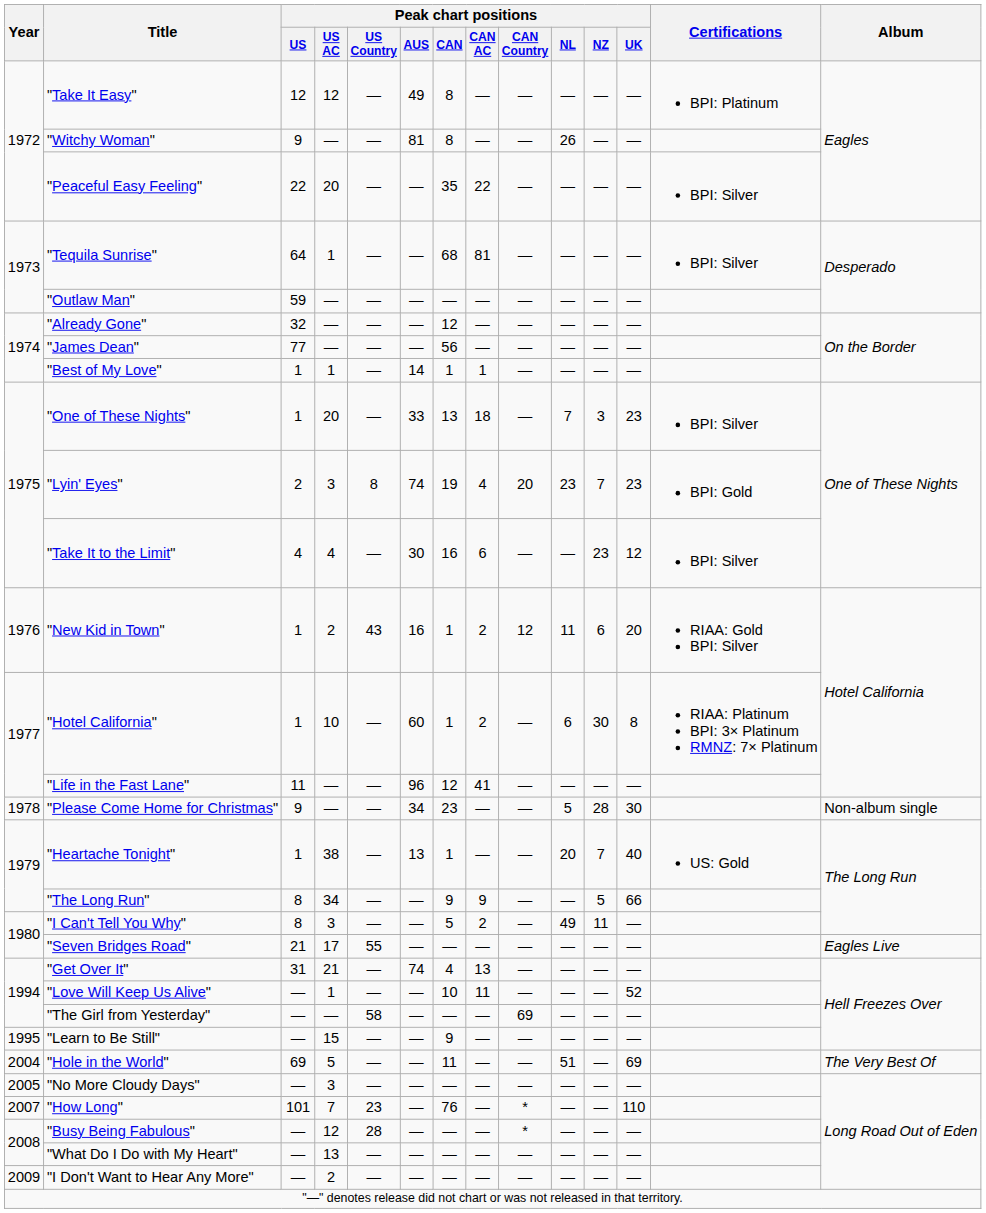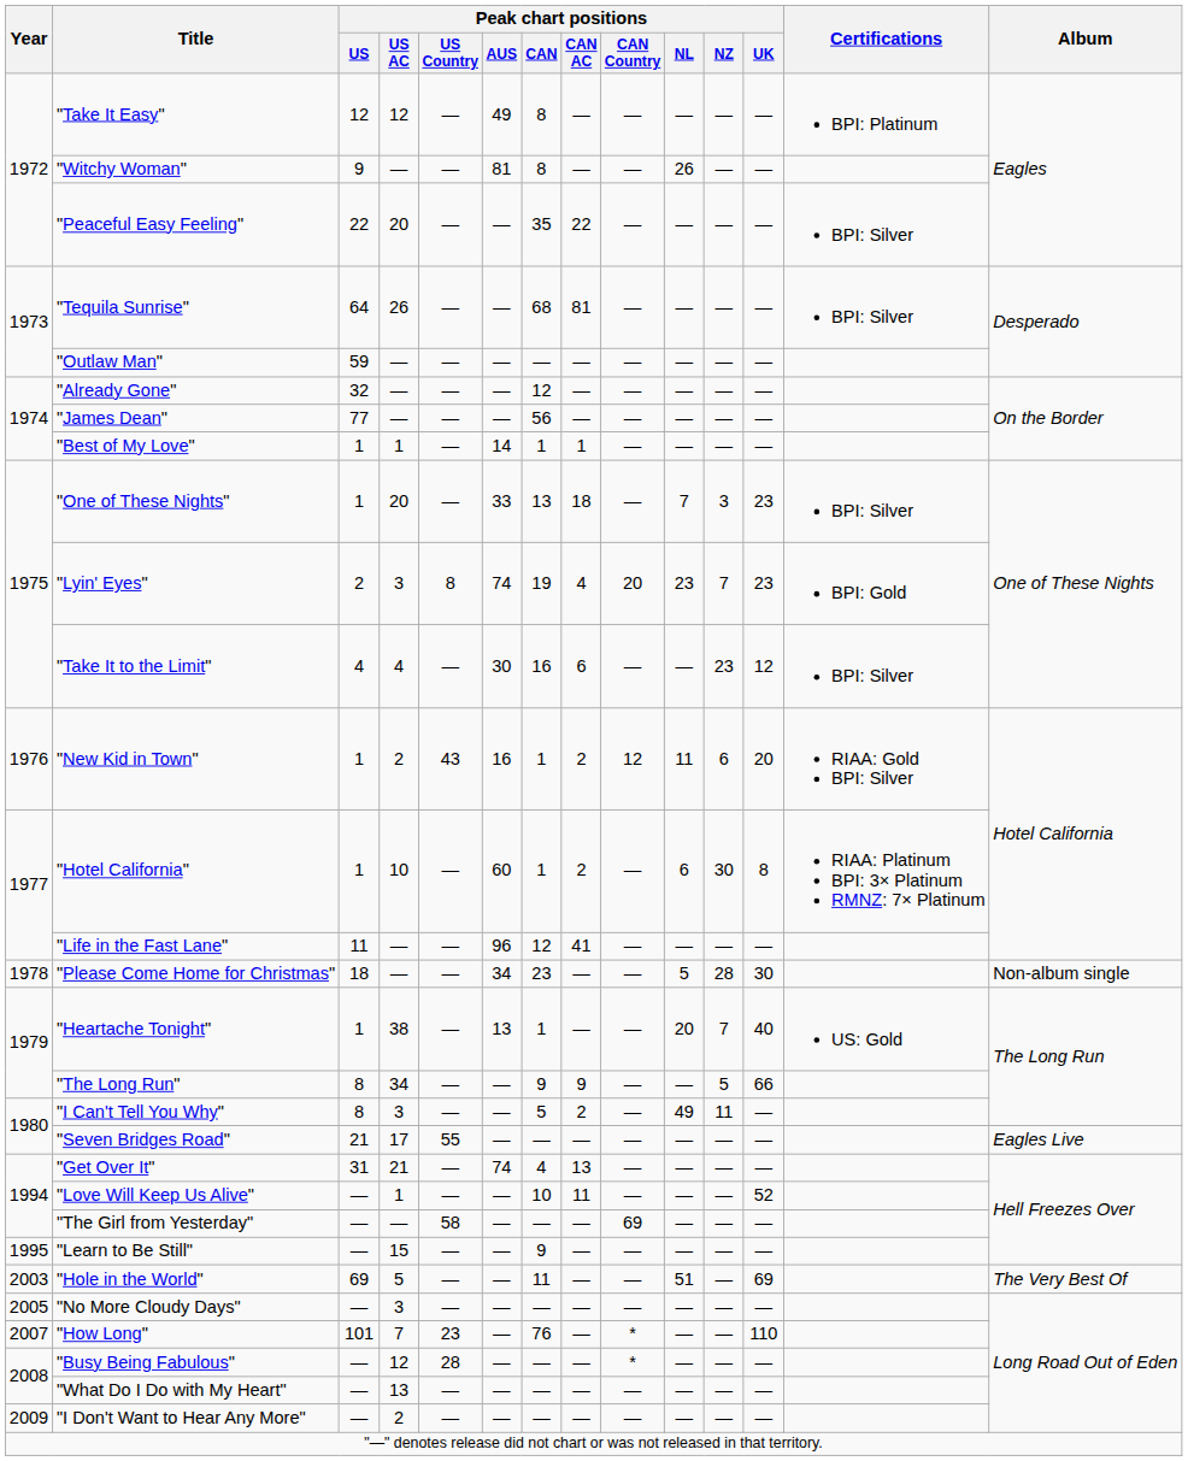"Tequila Sunrise" | Peak chart positions / US AC: 1 -> 26
"Please Come Home for Christmas" | Peak chart positions / US: 9 -> 18
"Hole in the World" | Year: 2004 -> 2003
